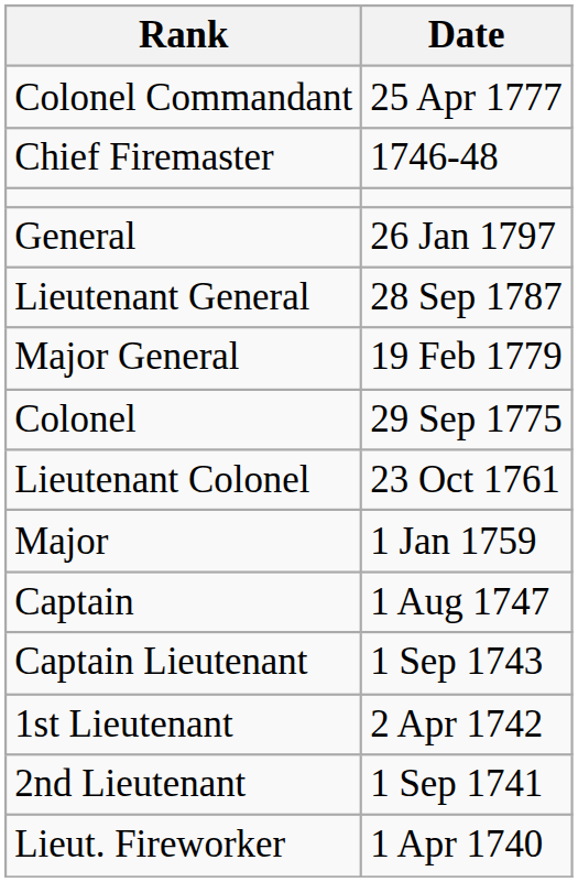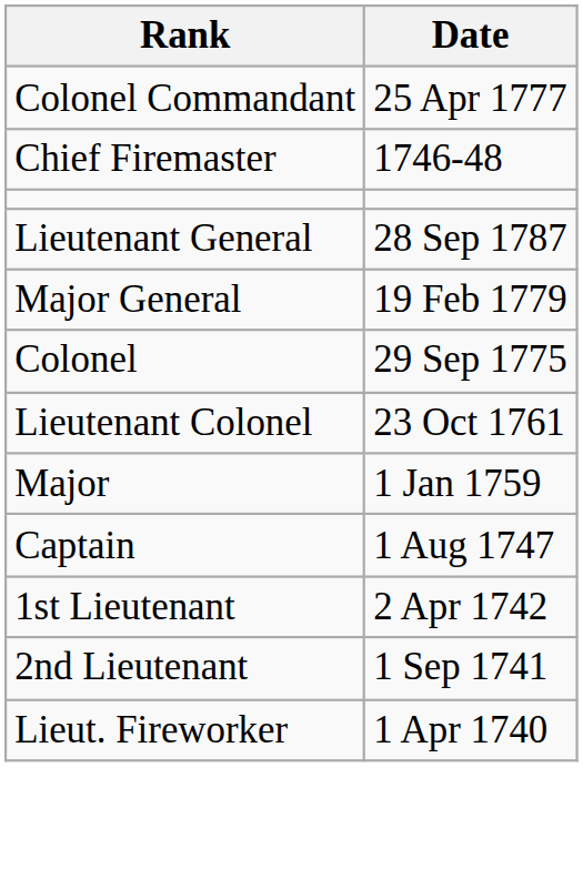- row: General | 26 Jan 1797
- row: Captain Lieutenant | 1 Sep 1743
